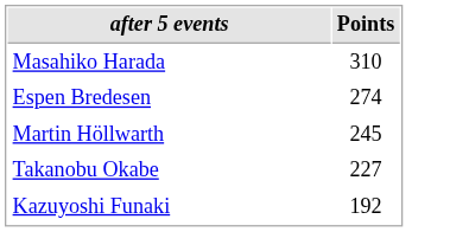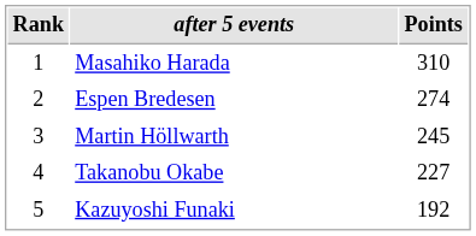+ column: Rank | 1 | 2 | 3 | 4 | 5
